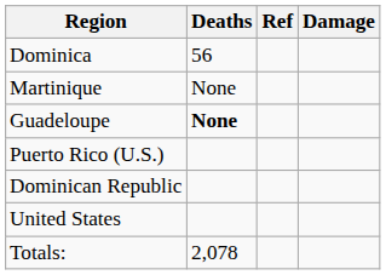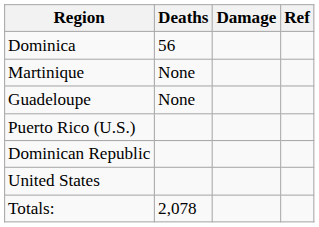columns swapped: Damage <-> Ref
Guadeloupe | Deaths: bold -> normal
